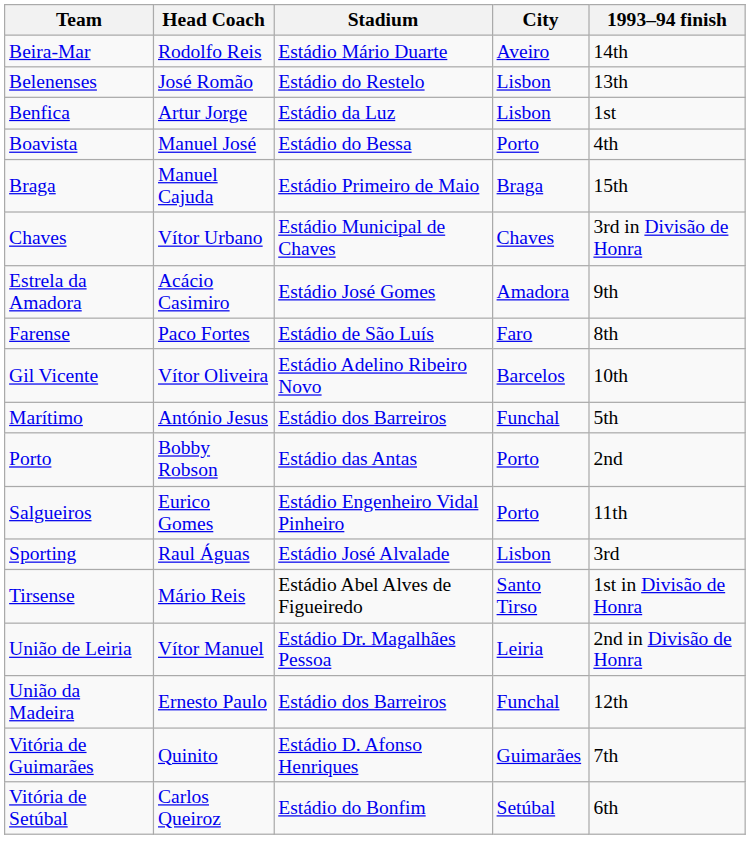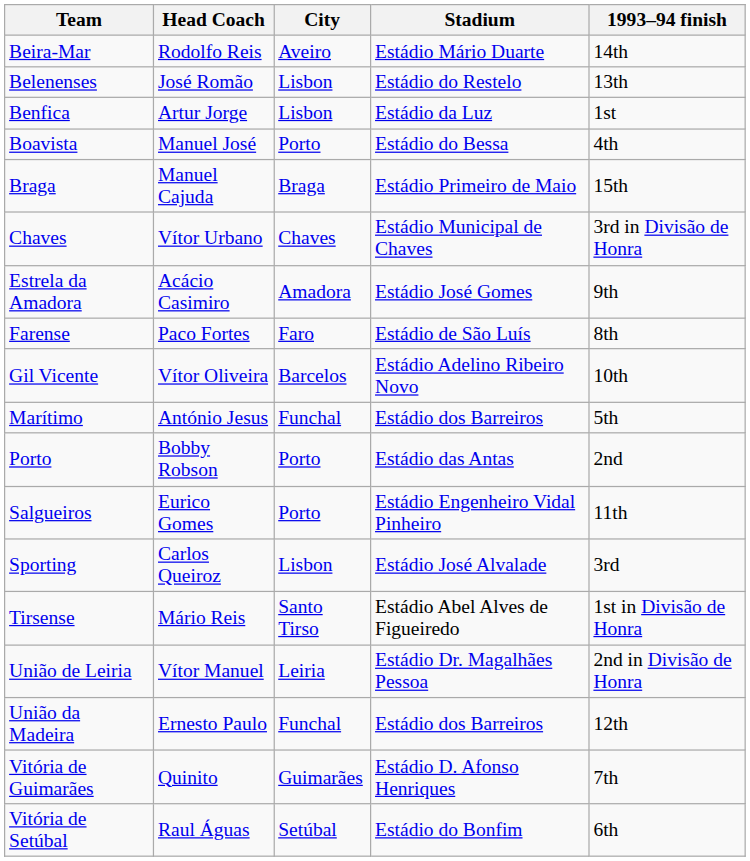columns swapped: City <-> Stadium
Sporting | Head Coach: Raul Águas -> Carlos Queiroz
Vitória de Setúbal | Head Coach: Carlos Queiroz -> Raul Águas
